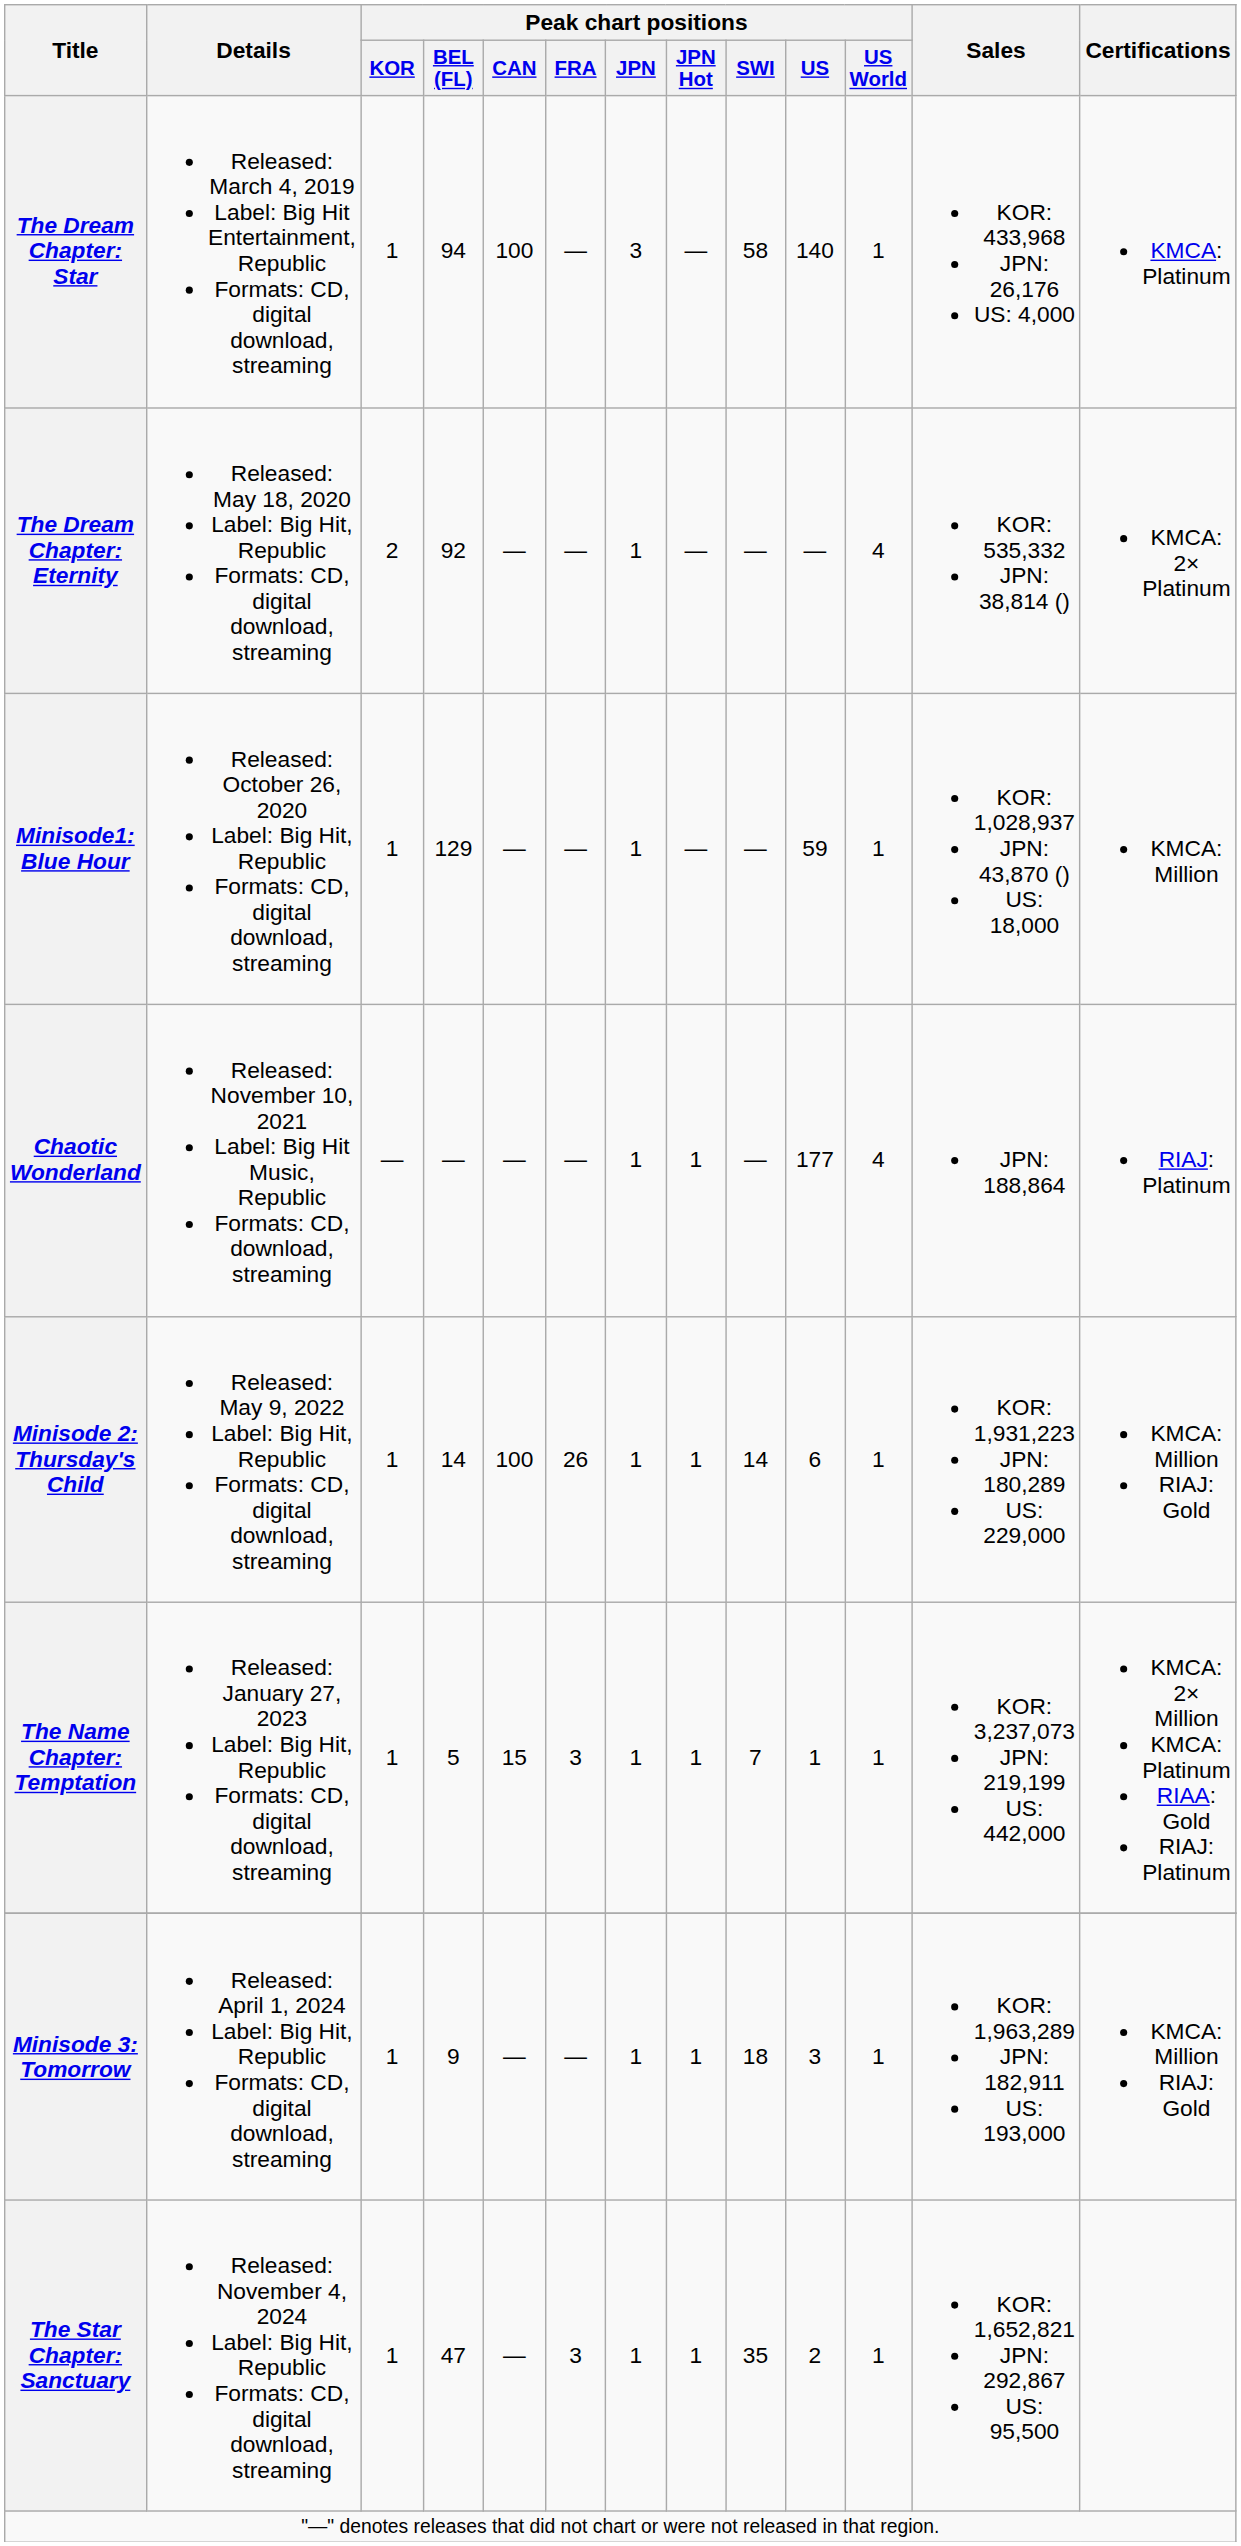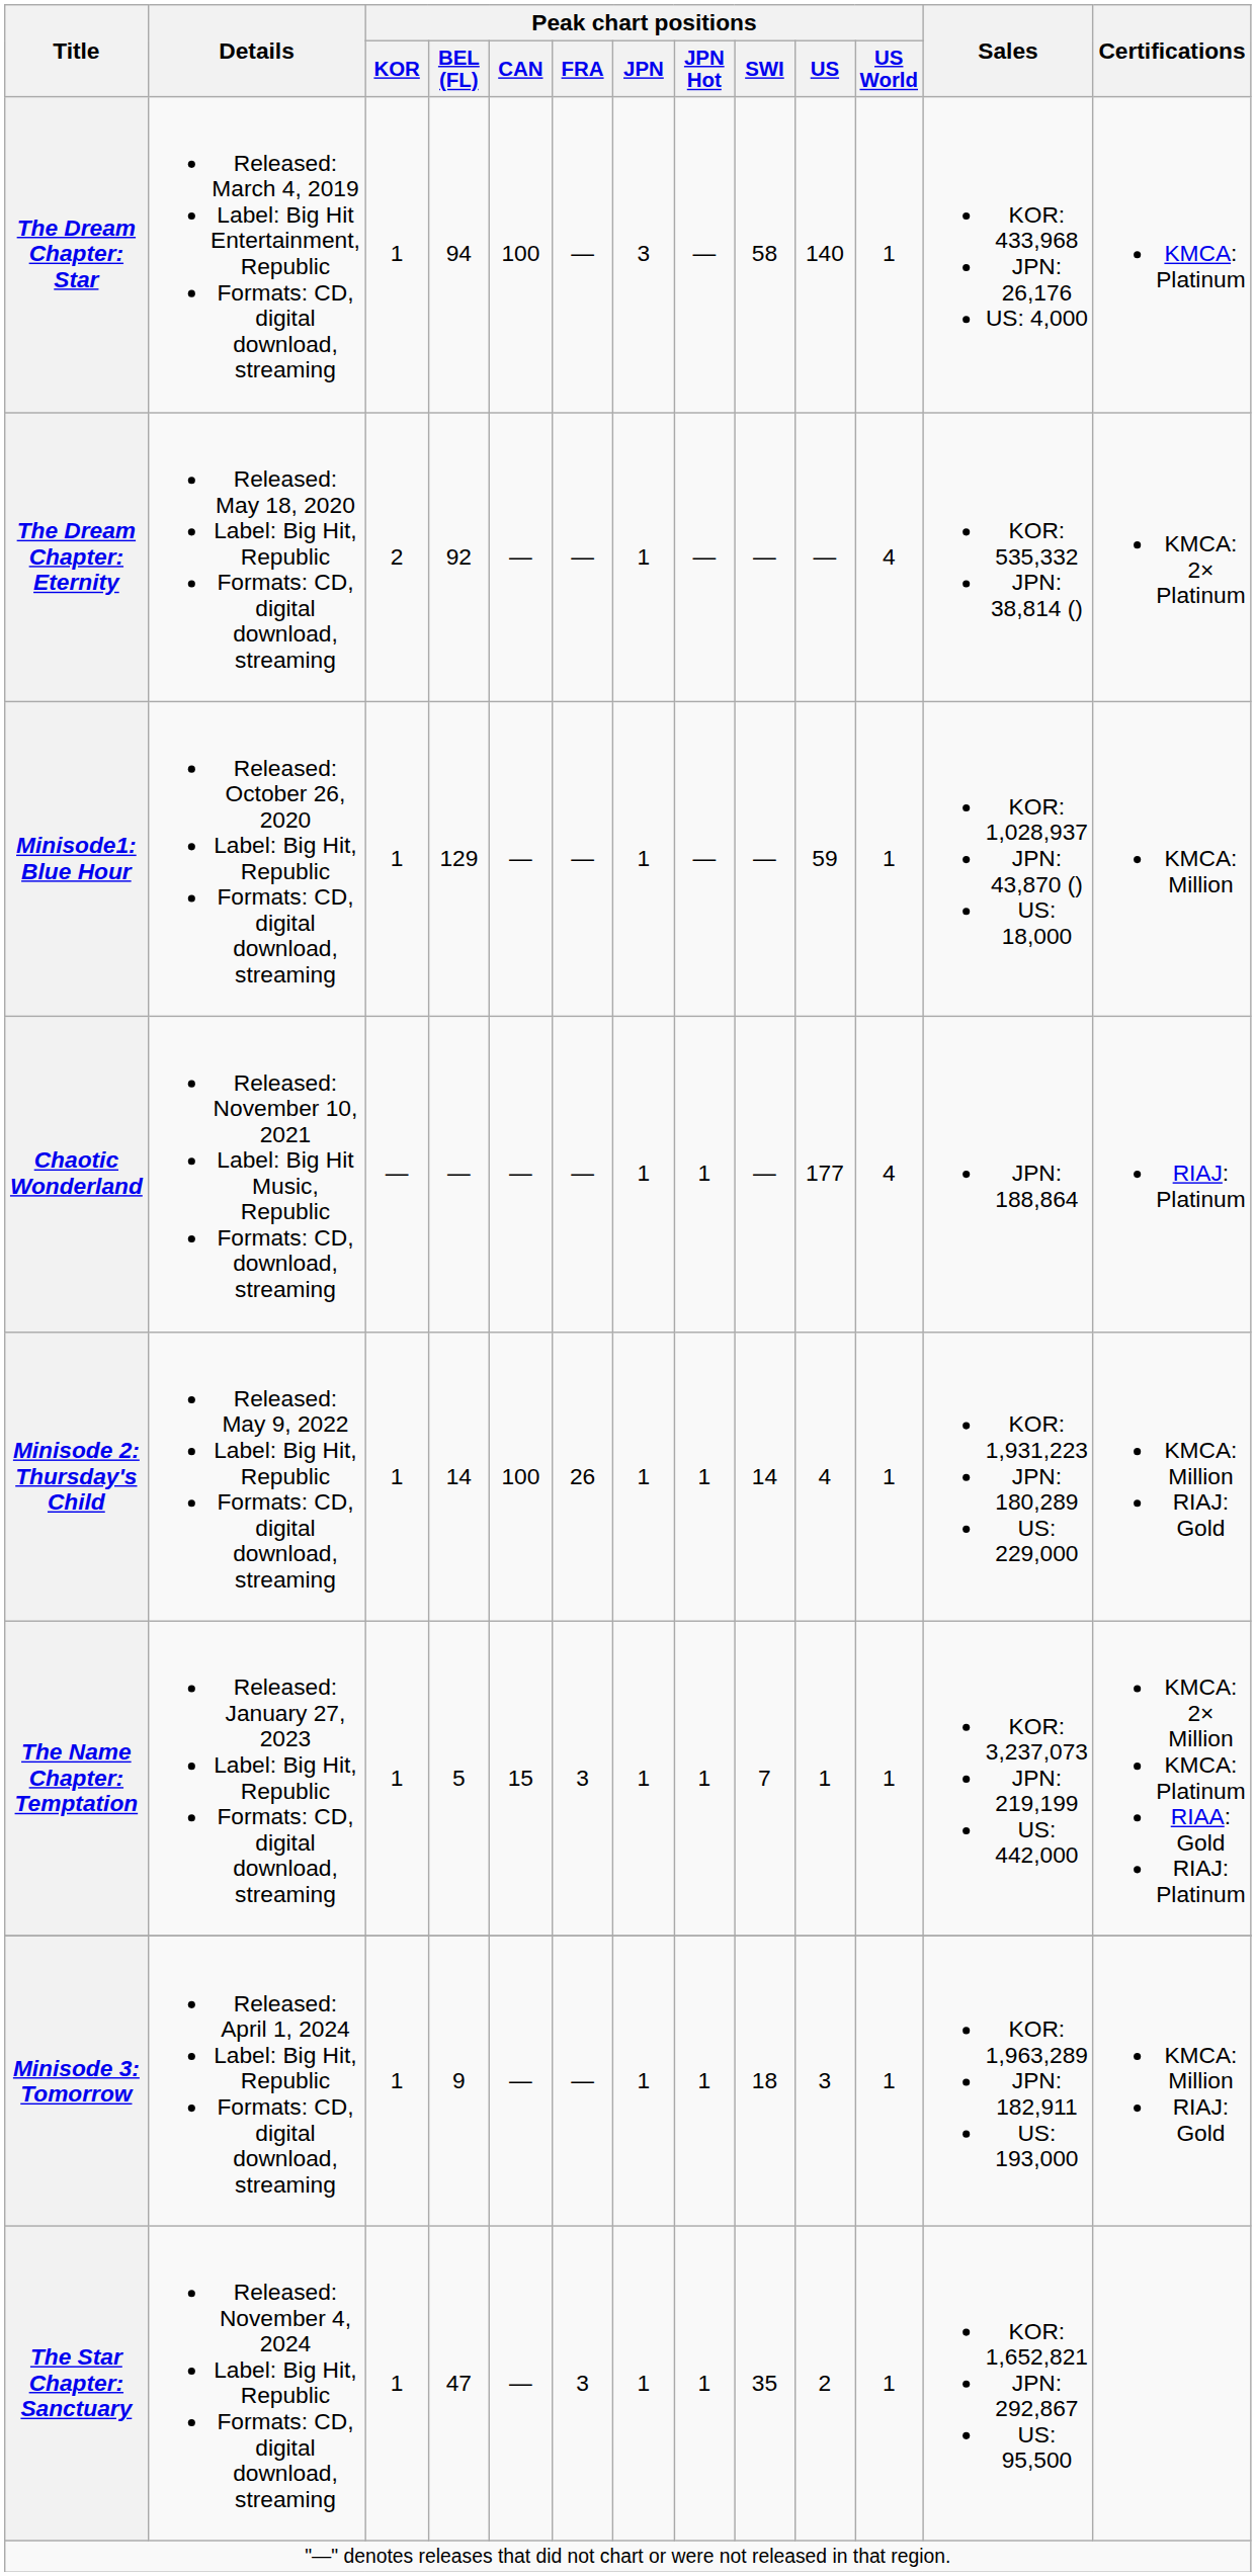Minisode 2: Thursday's Child | Peak chart positions / US: 6 -> 4
